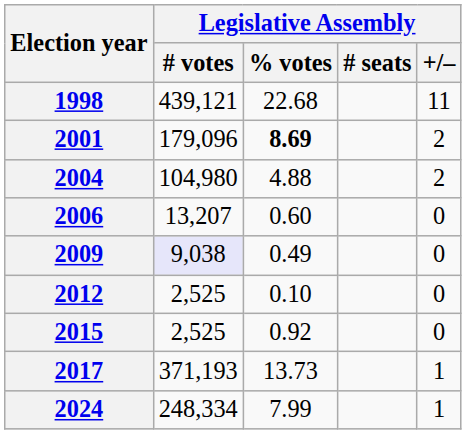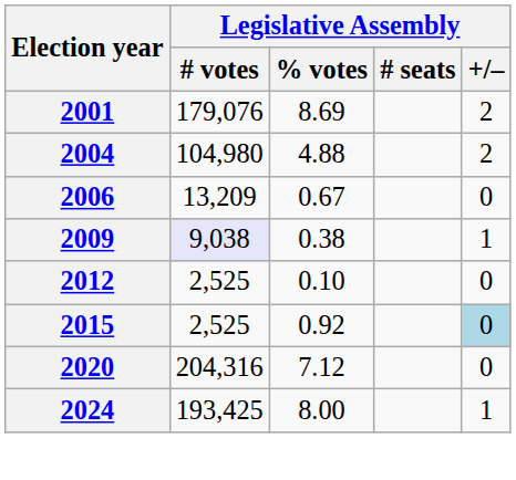- row: 1998 | 439,121 | 22.68 | 11
2001 | Legislative Assembly / # votes: 179,096 -> 179,076
2001 | Legislative Assembly / % votes: bold -> normal
2006 | Legislative Assembly / # votes: 13,207 -> 13,209
2006 | Legislative Assembly / % votes: 0.60 -> 0.67
2009 | Legislative Assembly / % votes: 0.49 -> 0.38
2009 | Legislative Assembly / +/–: 0 -> 1
2015 | Legislative Assembly / +/–: no background -> lightblue background
- row: 2017 | 371,193 | 13.73 | 1
+ row: 2020 | 204,316 | 7.12 | 0
2024 | Legislative Assembly / # votes: 248,334 -> 193,425
2024 | Legislative Assembly / % votes: 7.99 -> 8.00
